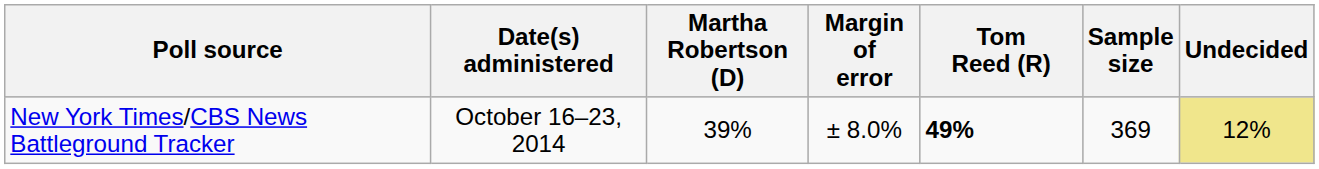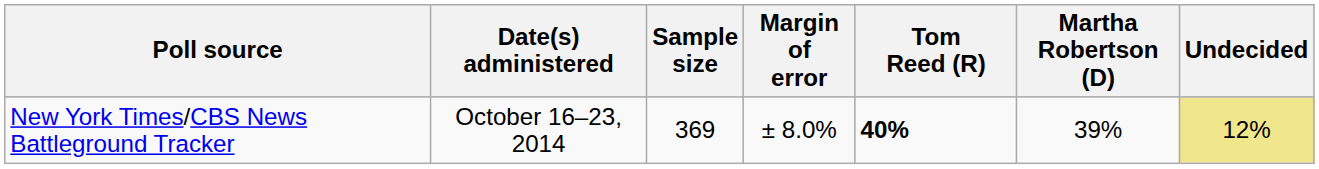columns swapped: Sample size <-> Martha Robertson (D)
New York Times/CBS News Battleground Tracker | Tom Reed (R): 49% -> 40%
